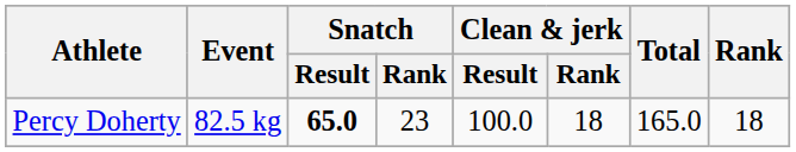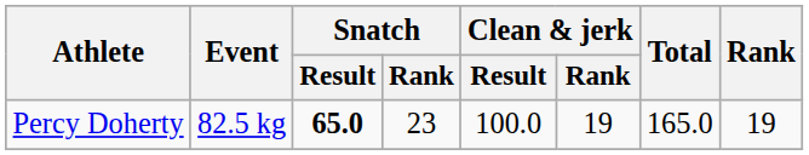Percy Doherty | Clean & jerk / Rank: 18 -> 19
Percy Doherty | Rank: 18 -> 19
